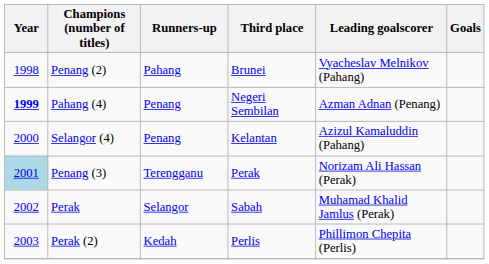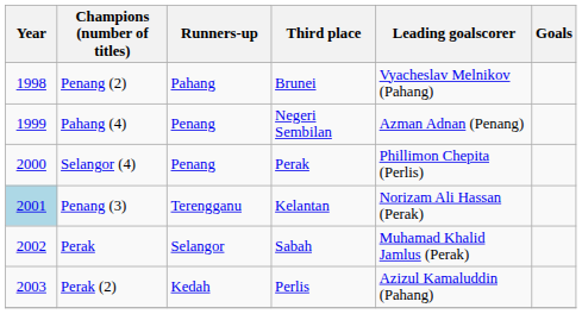Pahang (4) | Year: bold -> normal
Selangor (4) | Third place: Kelantan -> Perak
Selangor (4) | Leading goalscorer: Azizul Kamaluddin (Pahang) -> Phillimon Chepita (Perlis)
Penang (3) | Third place: Perak -> Kelantan
Perak (2) | Leading goalscorer: Phillimon Chepita (Perlis) -> Azizul Kamaluddin (Pahang)
